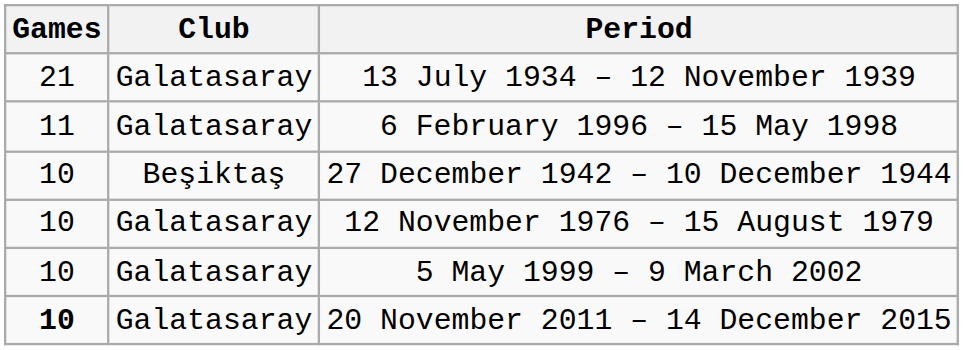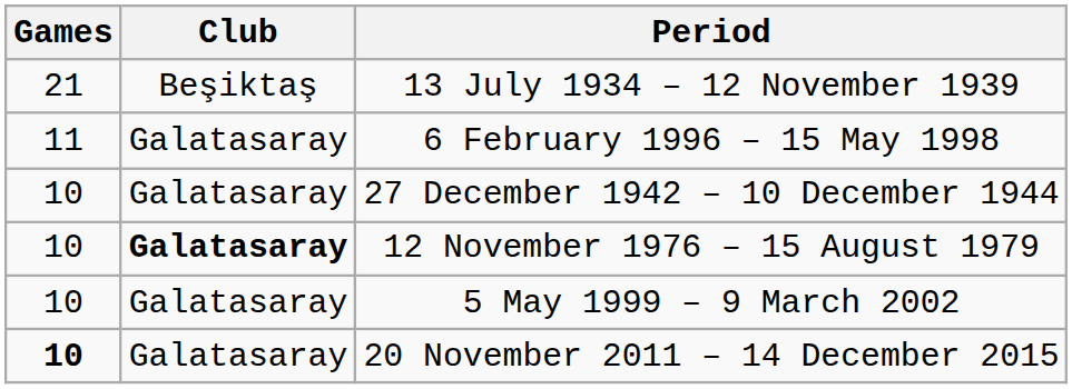13 July 1934 – 12 November 1939 | Club: Galatasaray -> Beşiktaş
27 December 1942 – 10 December 1944 | Club: Beşiktaş -> Galatasaray
12 November 1976 – 15 August 1979 | Club: normal -> bold
